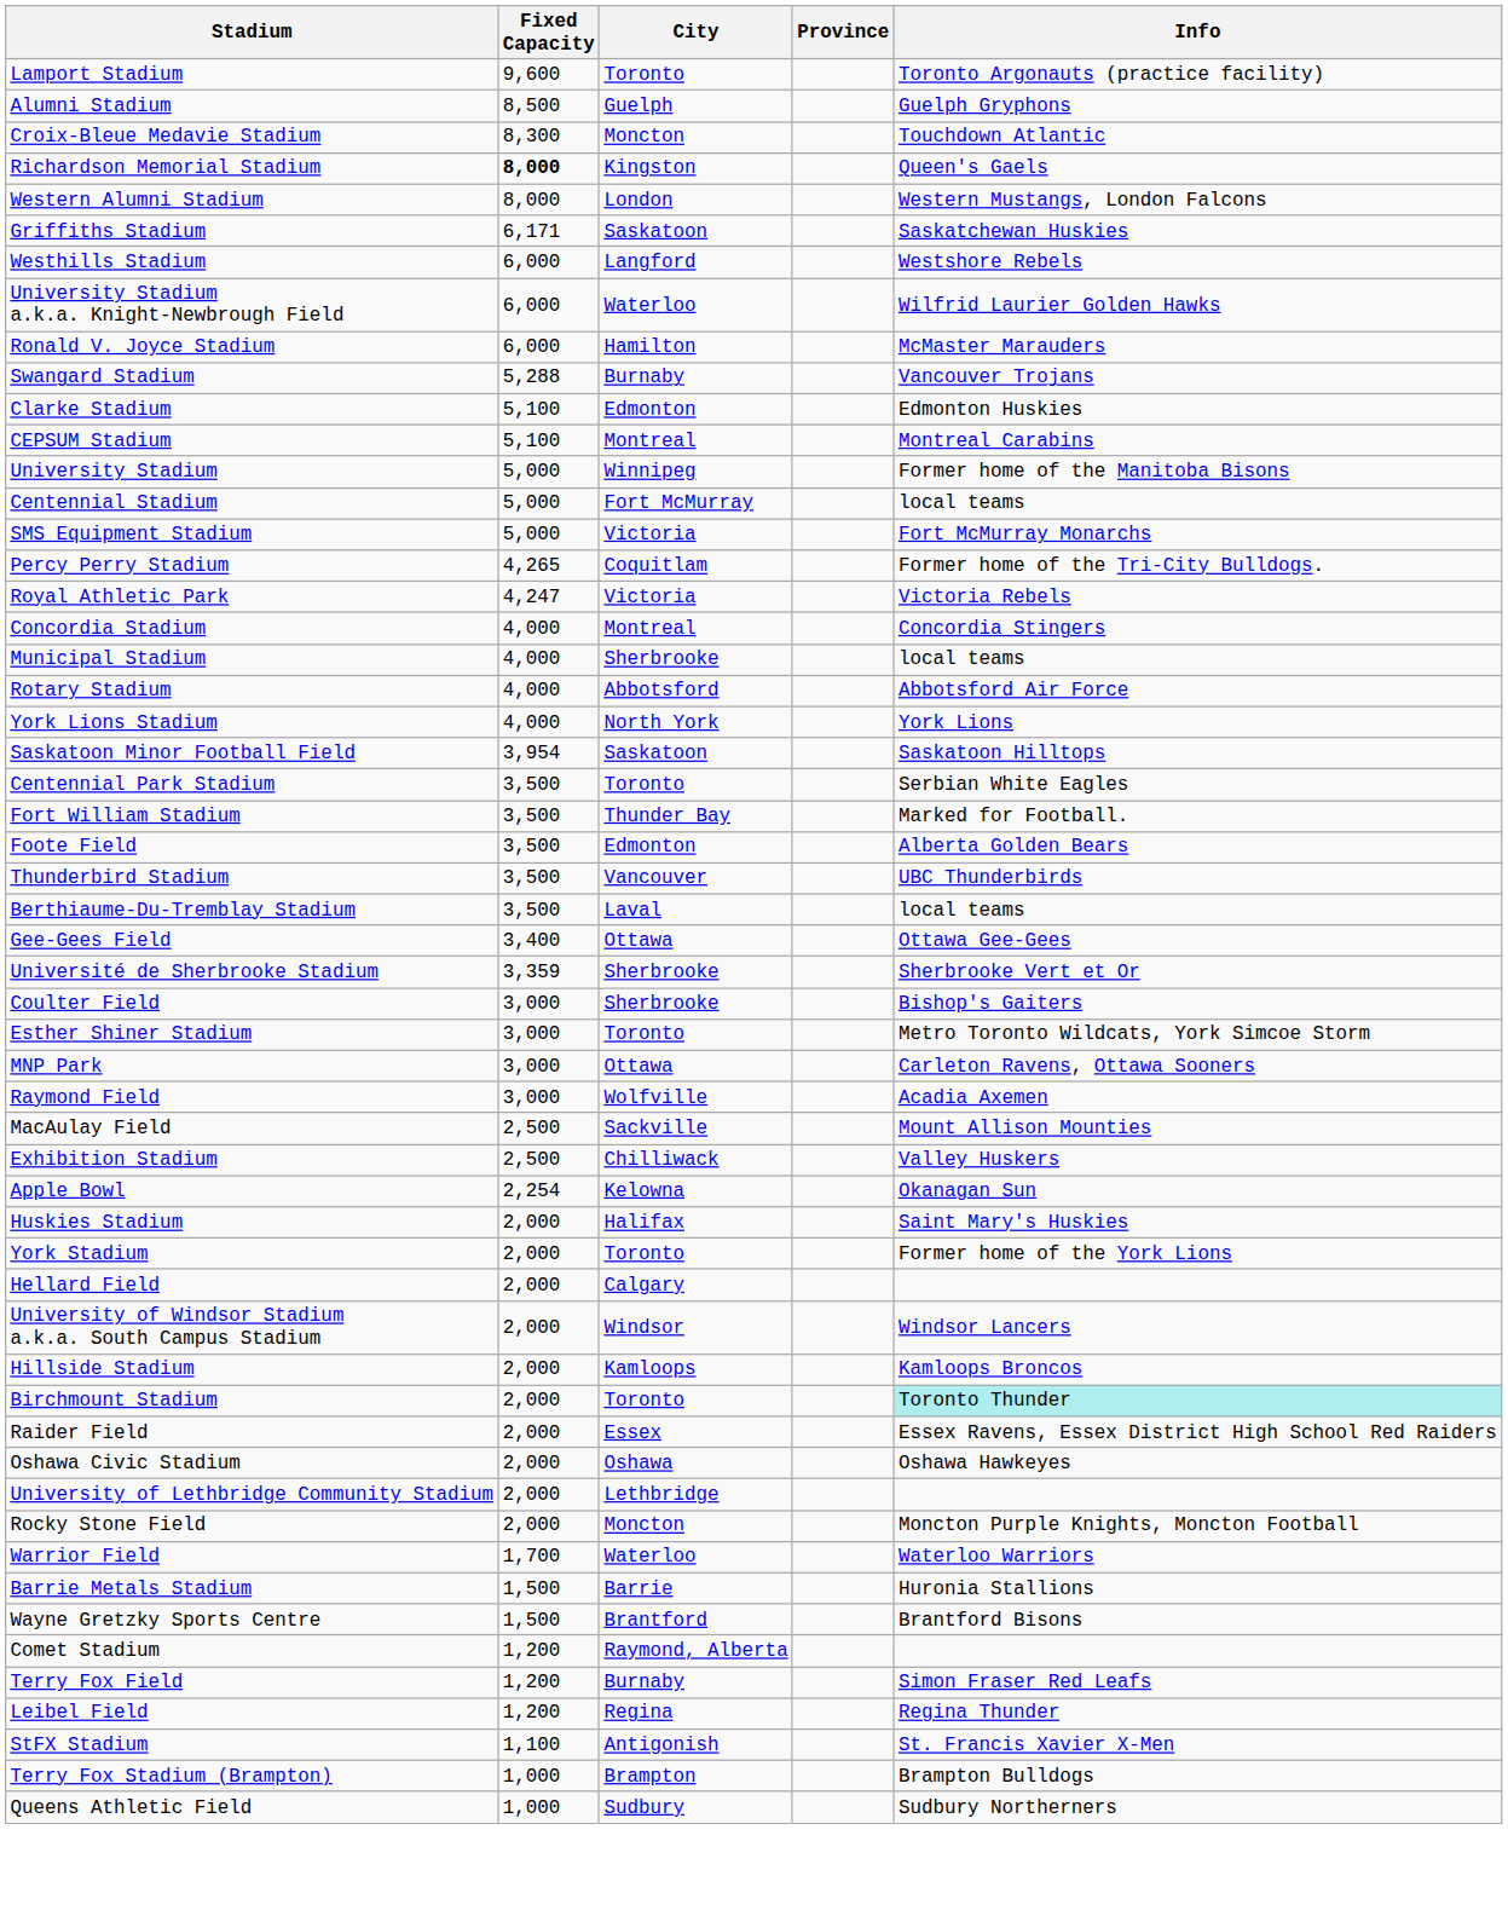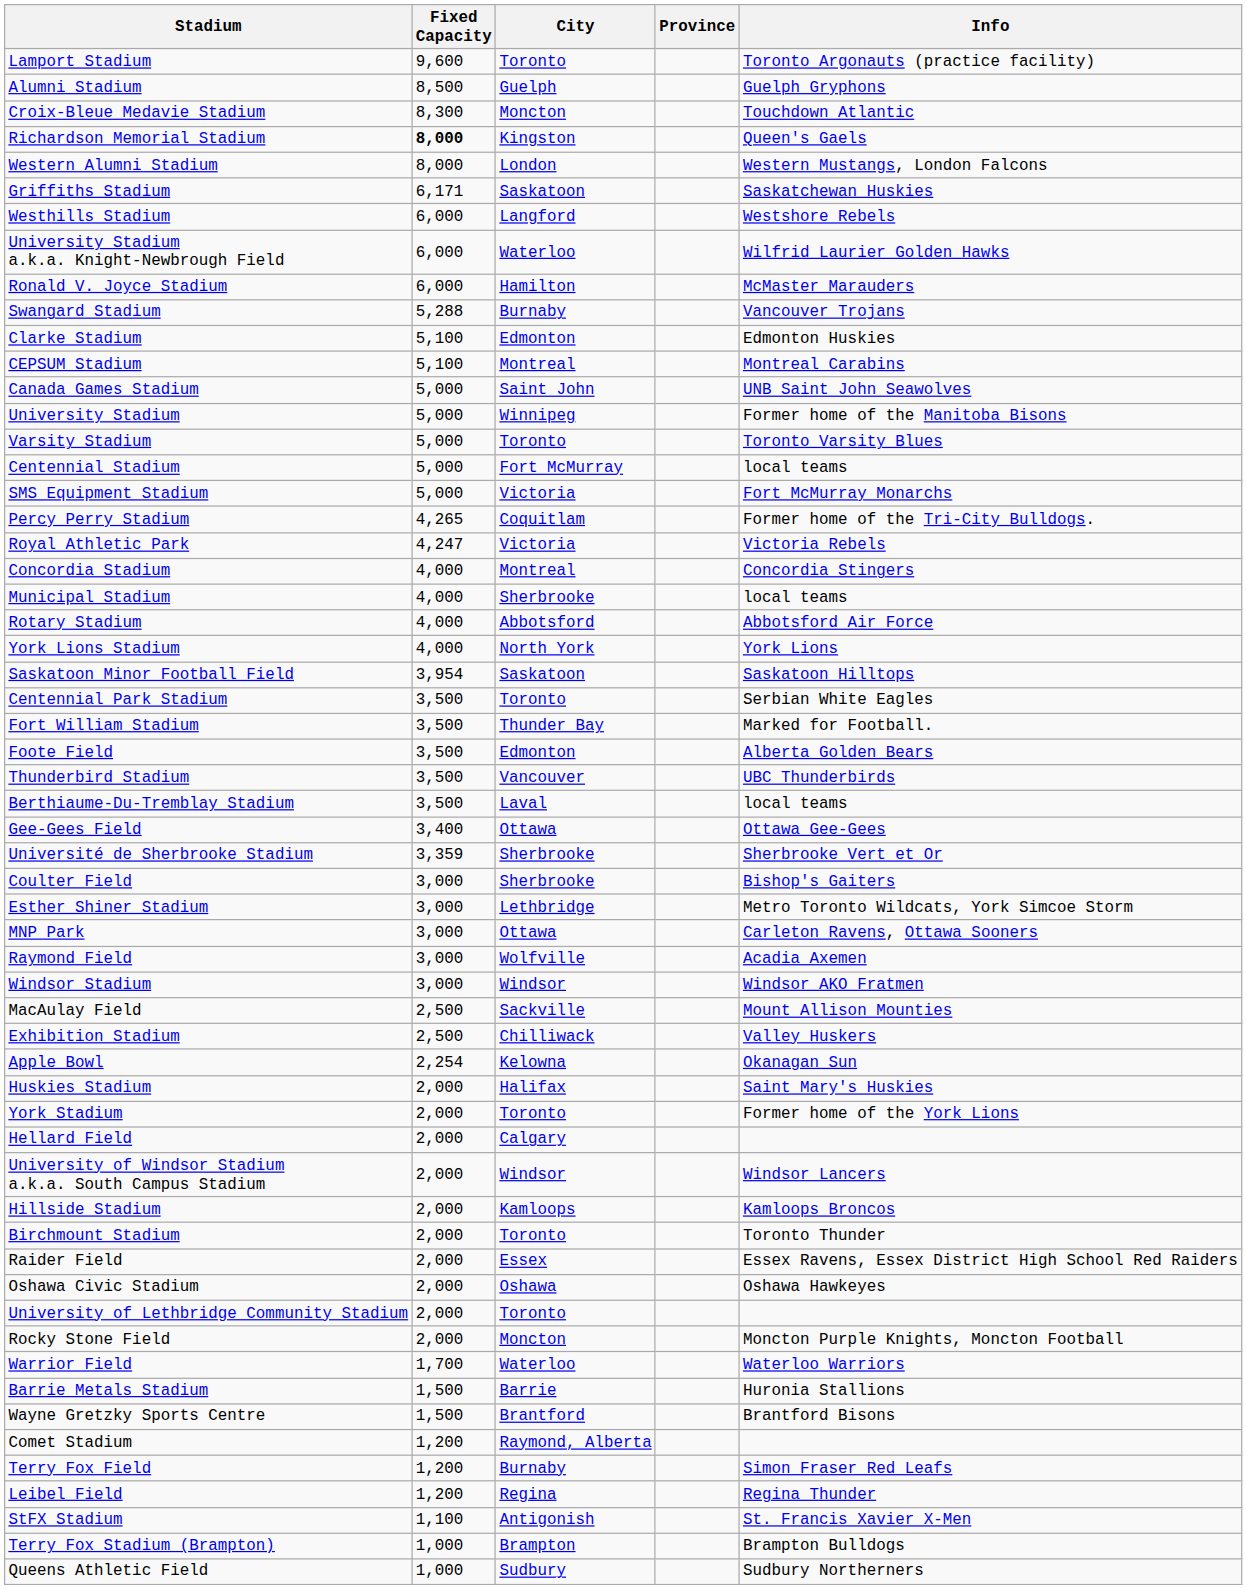+ row: Canada Games Stadium | 5,000 | Saint John | UNB Saint John Seawolves
+ row: Varsity Stadium | 5,000 | Toronto | Toronto Varsity Blues
Esther Shiner Stadium | City: Toronto -> Lethbridge
+ row: Windsor Stadium | 3,000 | Windsor | Windsor AKO Fratmen
Birchmount Stadium | Info: paleturquoise background -> no background
University of Lethbridge Community Stadium | City: Lethbridge -> Toronto
